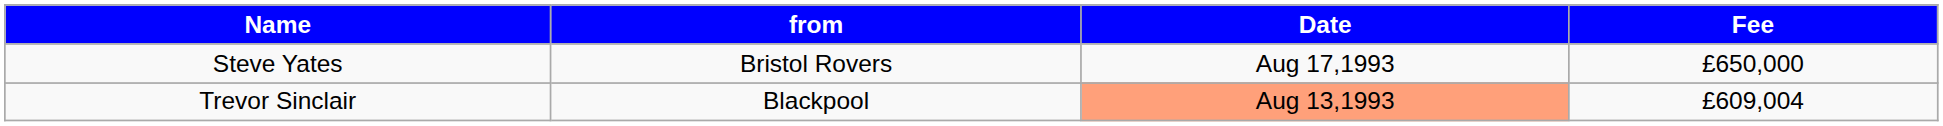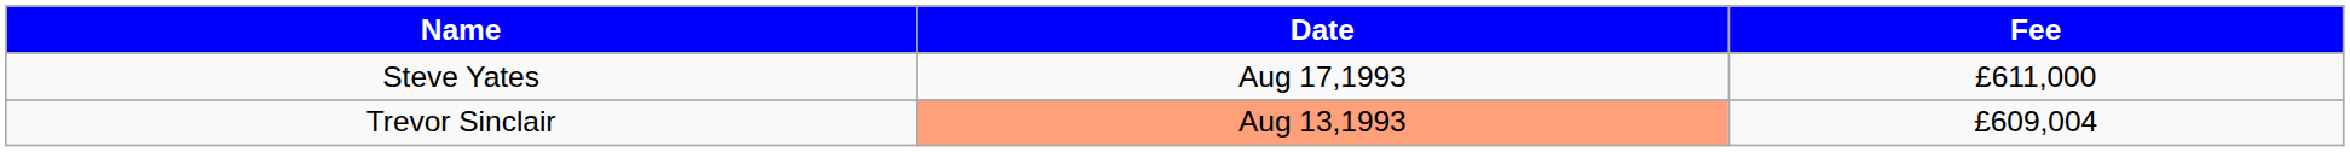- column: from | Bristol Rovers | Blackpool
Steve Yates | Fee: £650,000 -> £611,000
